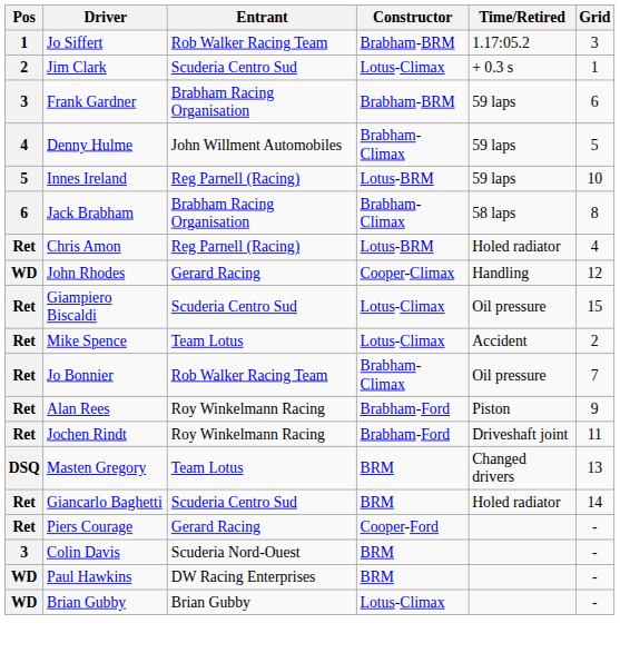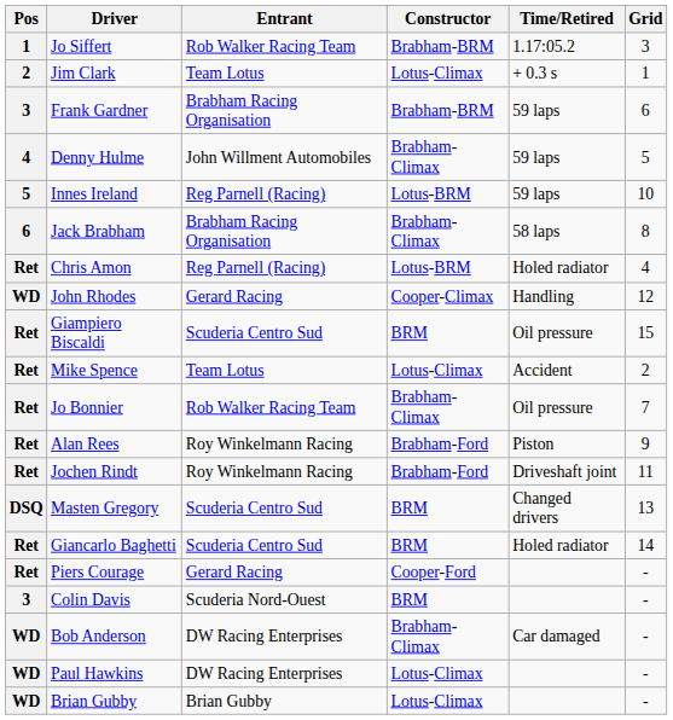Jim Clark | Entrant: Scuderia Centro Sud -> Team Lotus
Giampiero Biscaldi | Constructor: Lotus-Climax -> BRM
Masten Gregory | Entrant: Team Lotus -> Scuderia Centro Sud
+ row: WD | Bob Anderson | DW Racing Enterprises | Brabham-Climax | Car damaged | -
Paul Hawkins | Constructor: BRM -> Lotus-Climax
